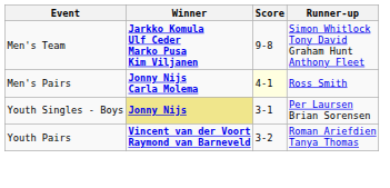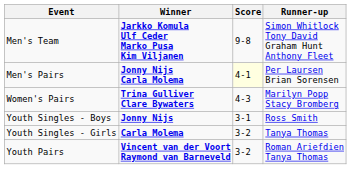Men's Pairs | Runner-up: Ross Smith -> Per Laursen Brian Sorensen
+ row: Women's Pairs | Trina Gulliver Clare Bywaters | 4-3 | Marilyn Popp Stacy Bromberg
Youth Singles - Boys | Winner: khaki background -> no background
Youth Singles - Boys | Runner-up: Per Laursen Brian Sorensen -> Ross Smith
+ row: Youth Singles - Girls | Carla Molema | 3-2 | Tanya Thomas
